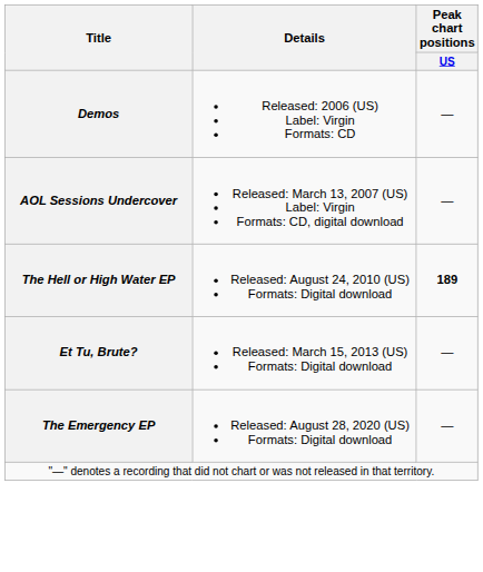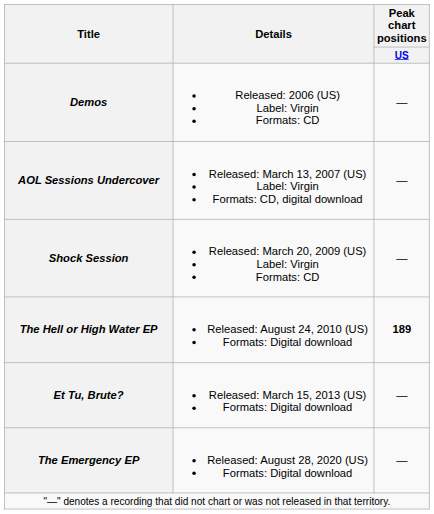+ row: Shock Session | Released: March 20, 2009 (US) Label: Virgin Formats: CD | —
